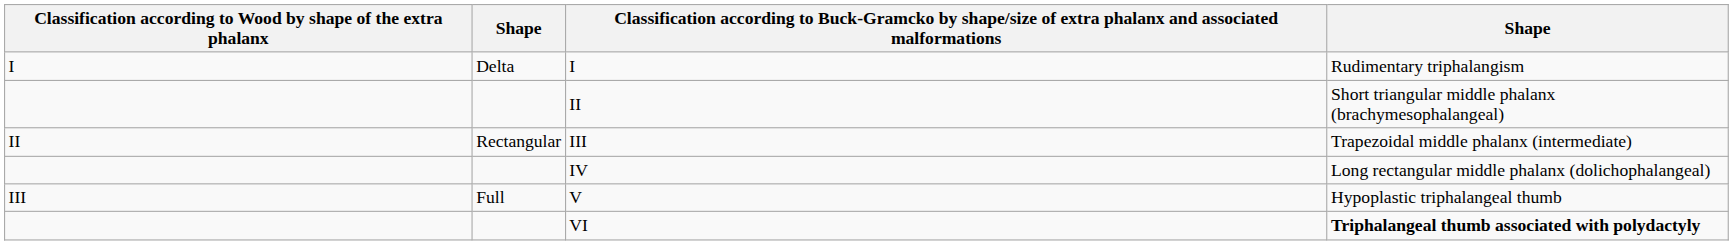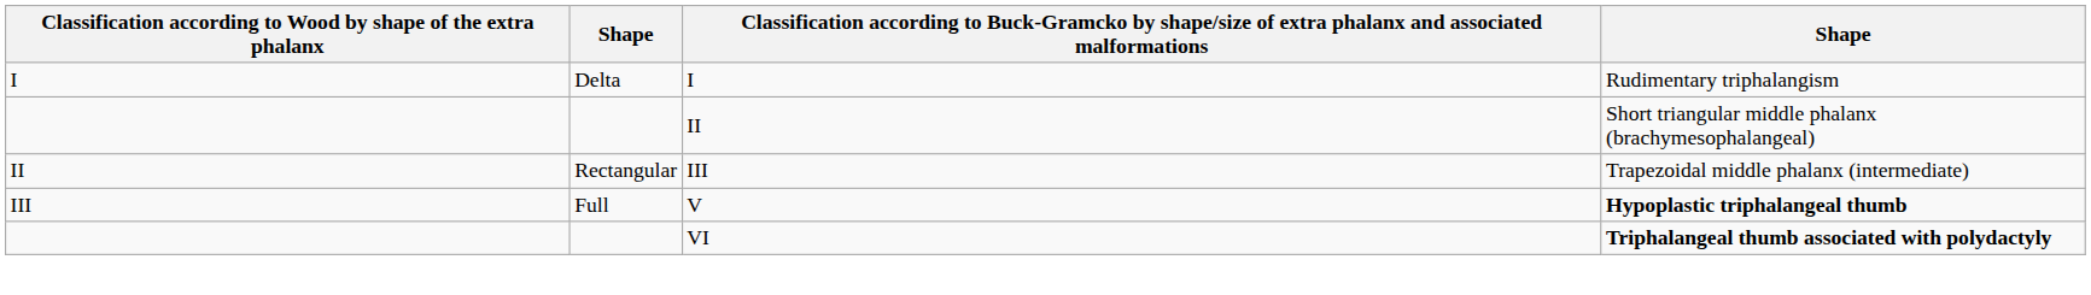- row: IV | Long rectangular middle phalanx (dolichophalangeal)
V | column 4: normal -> bold
